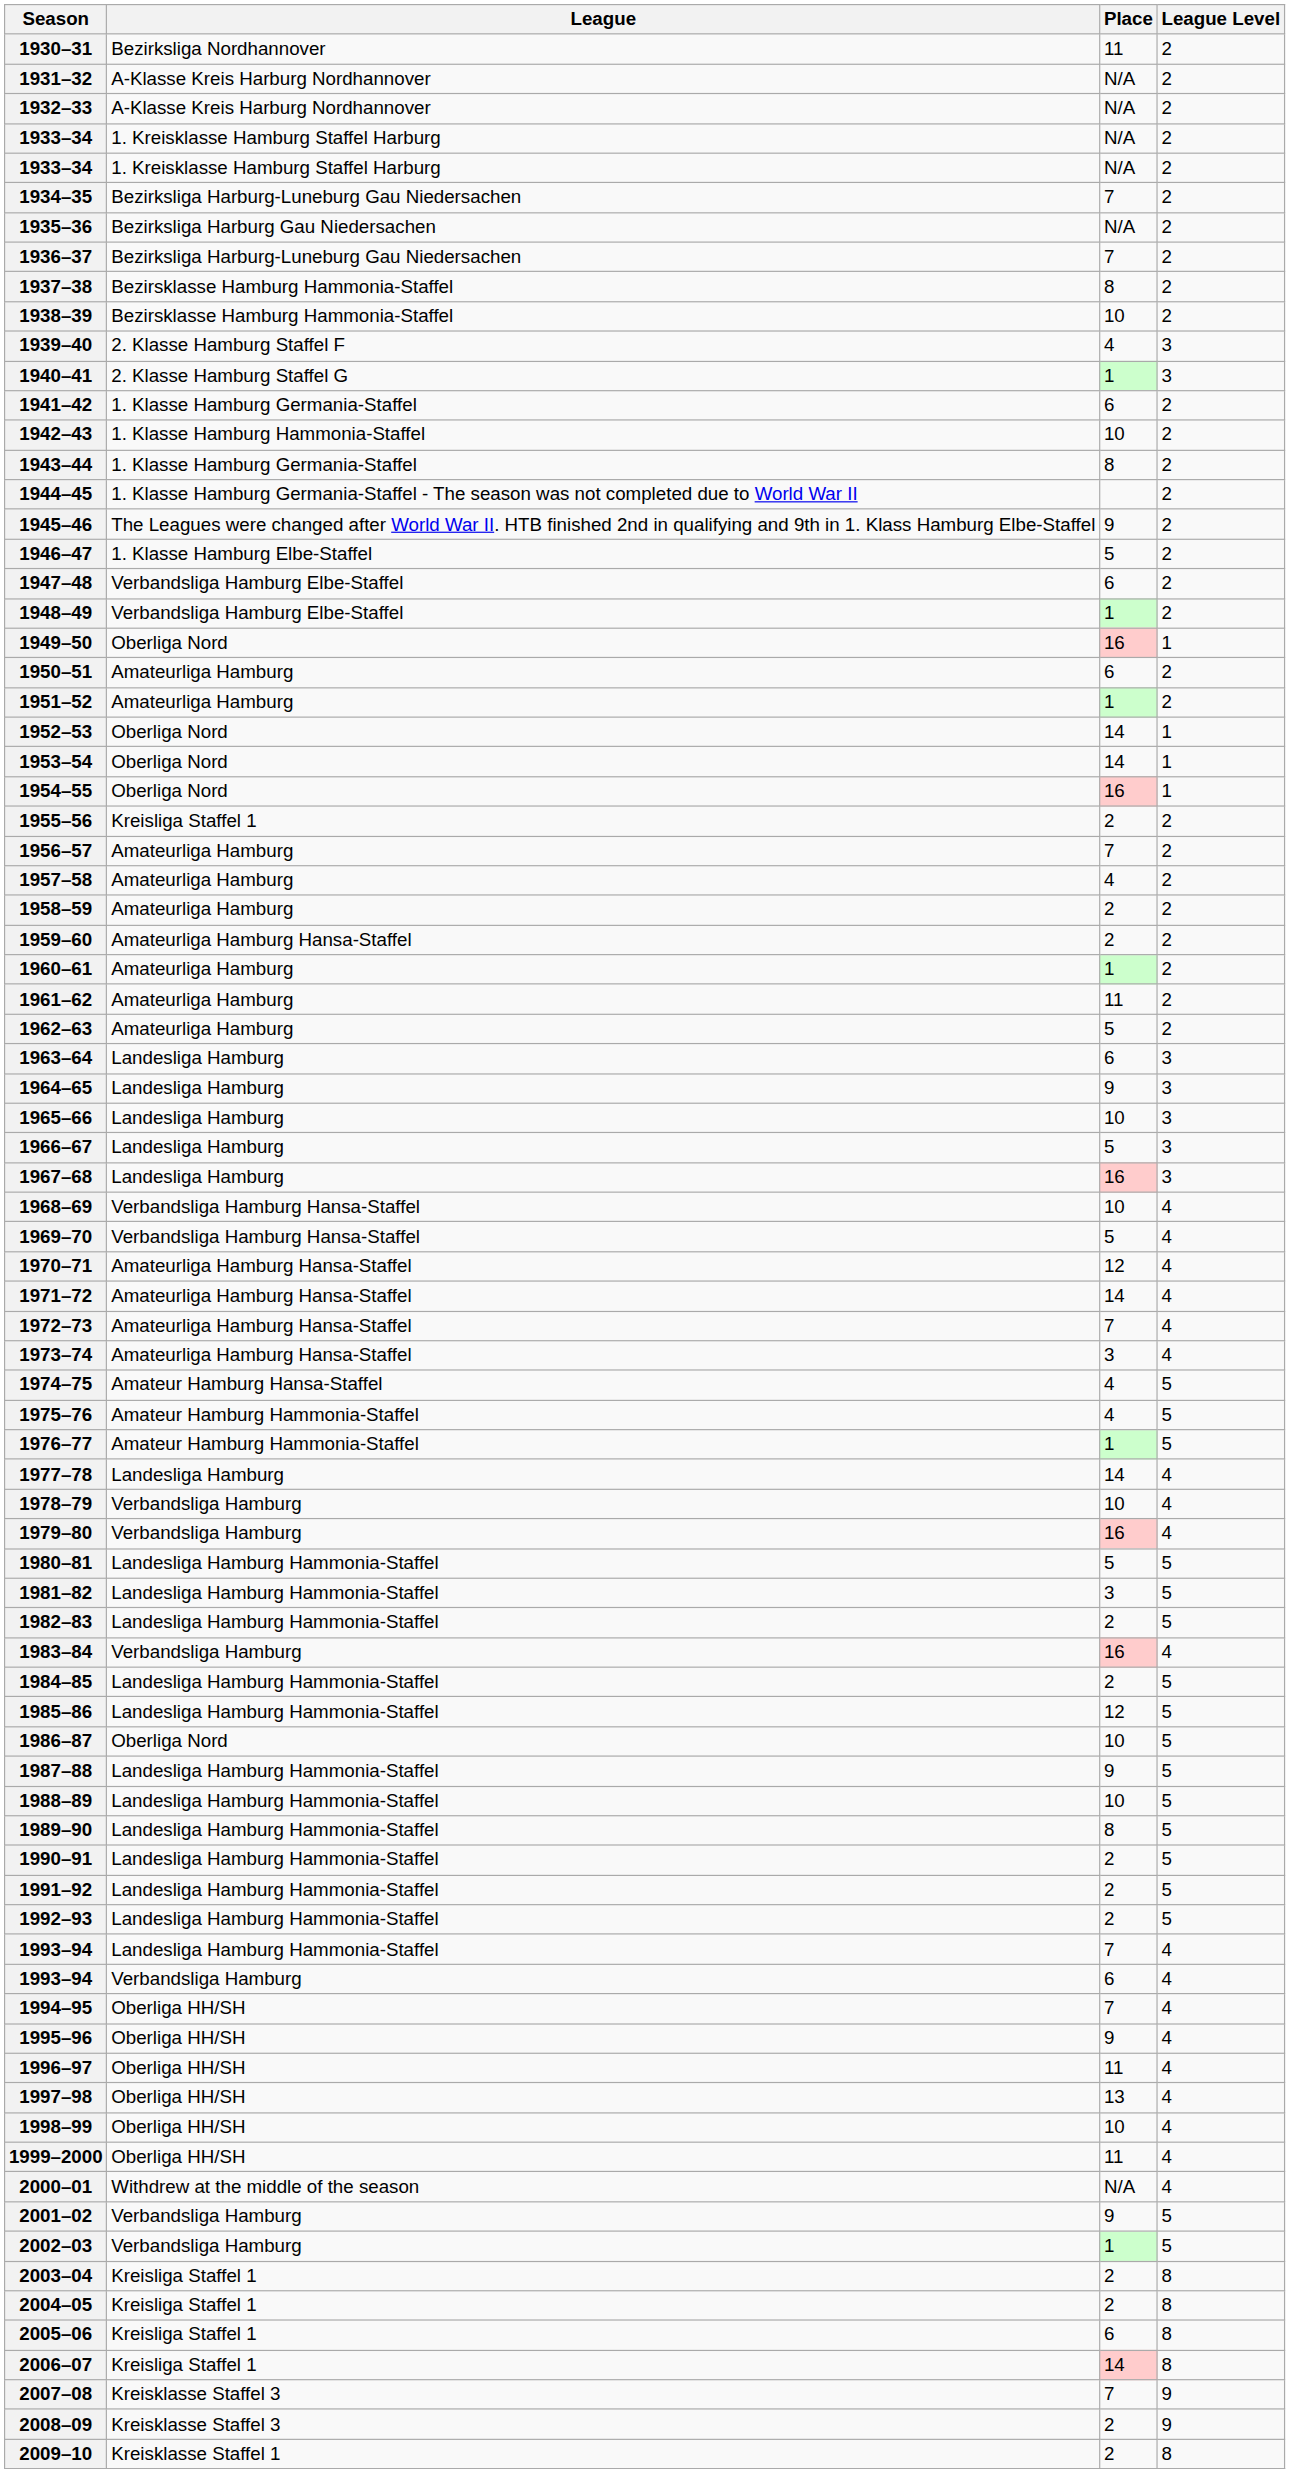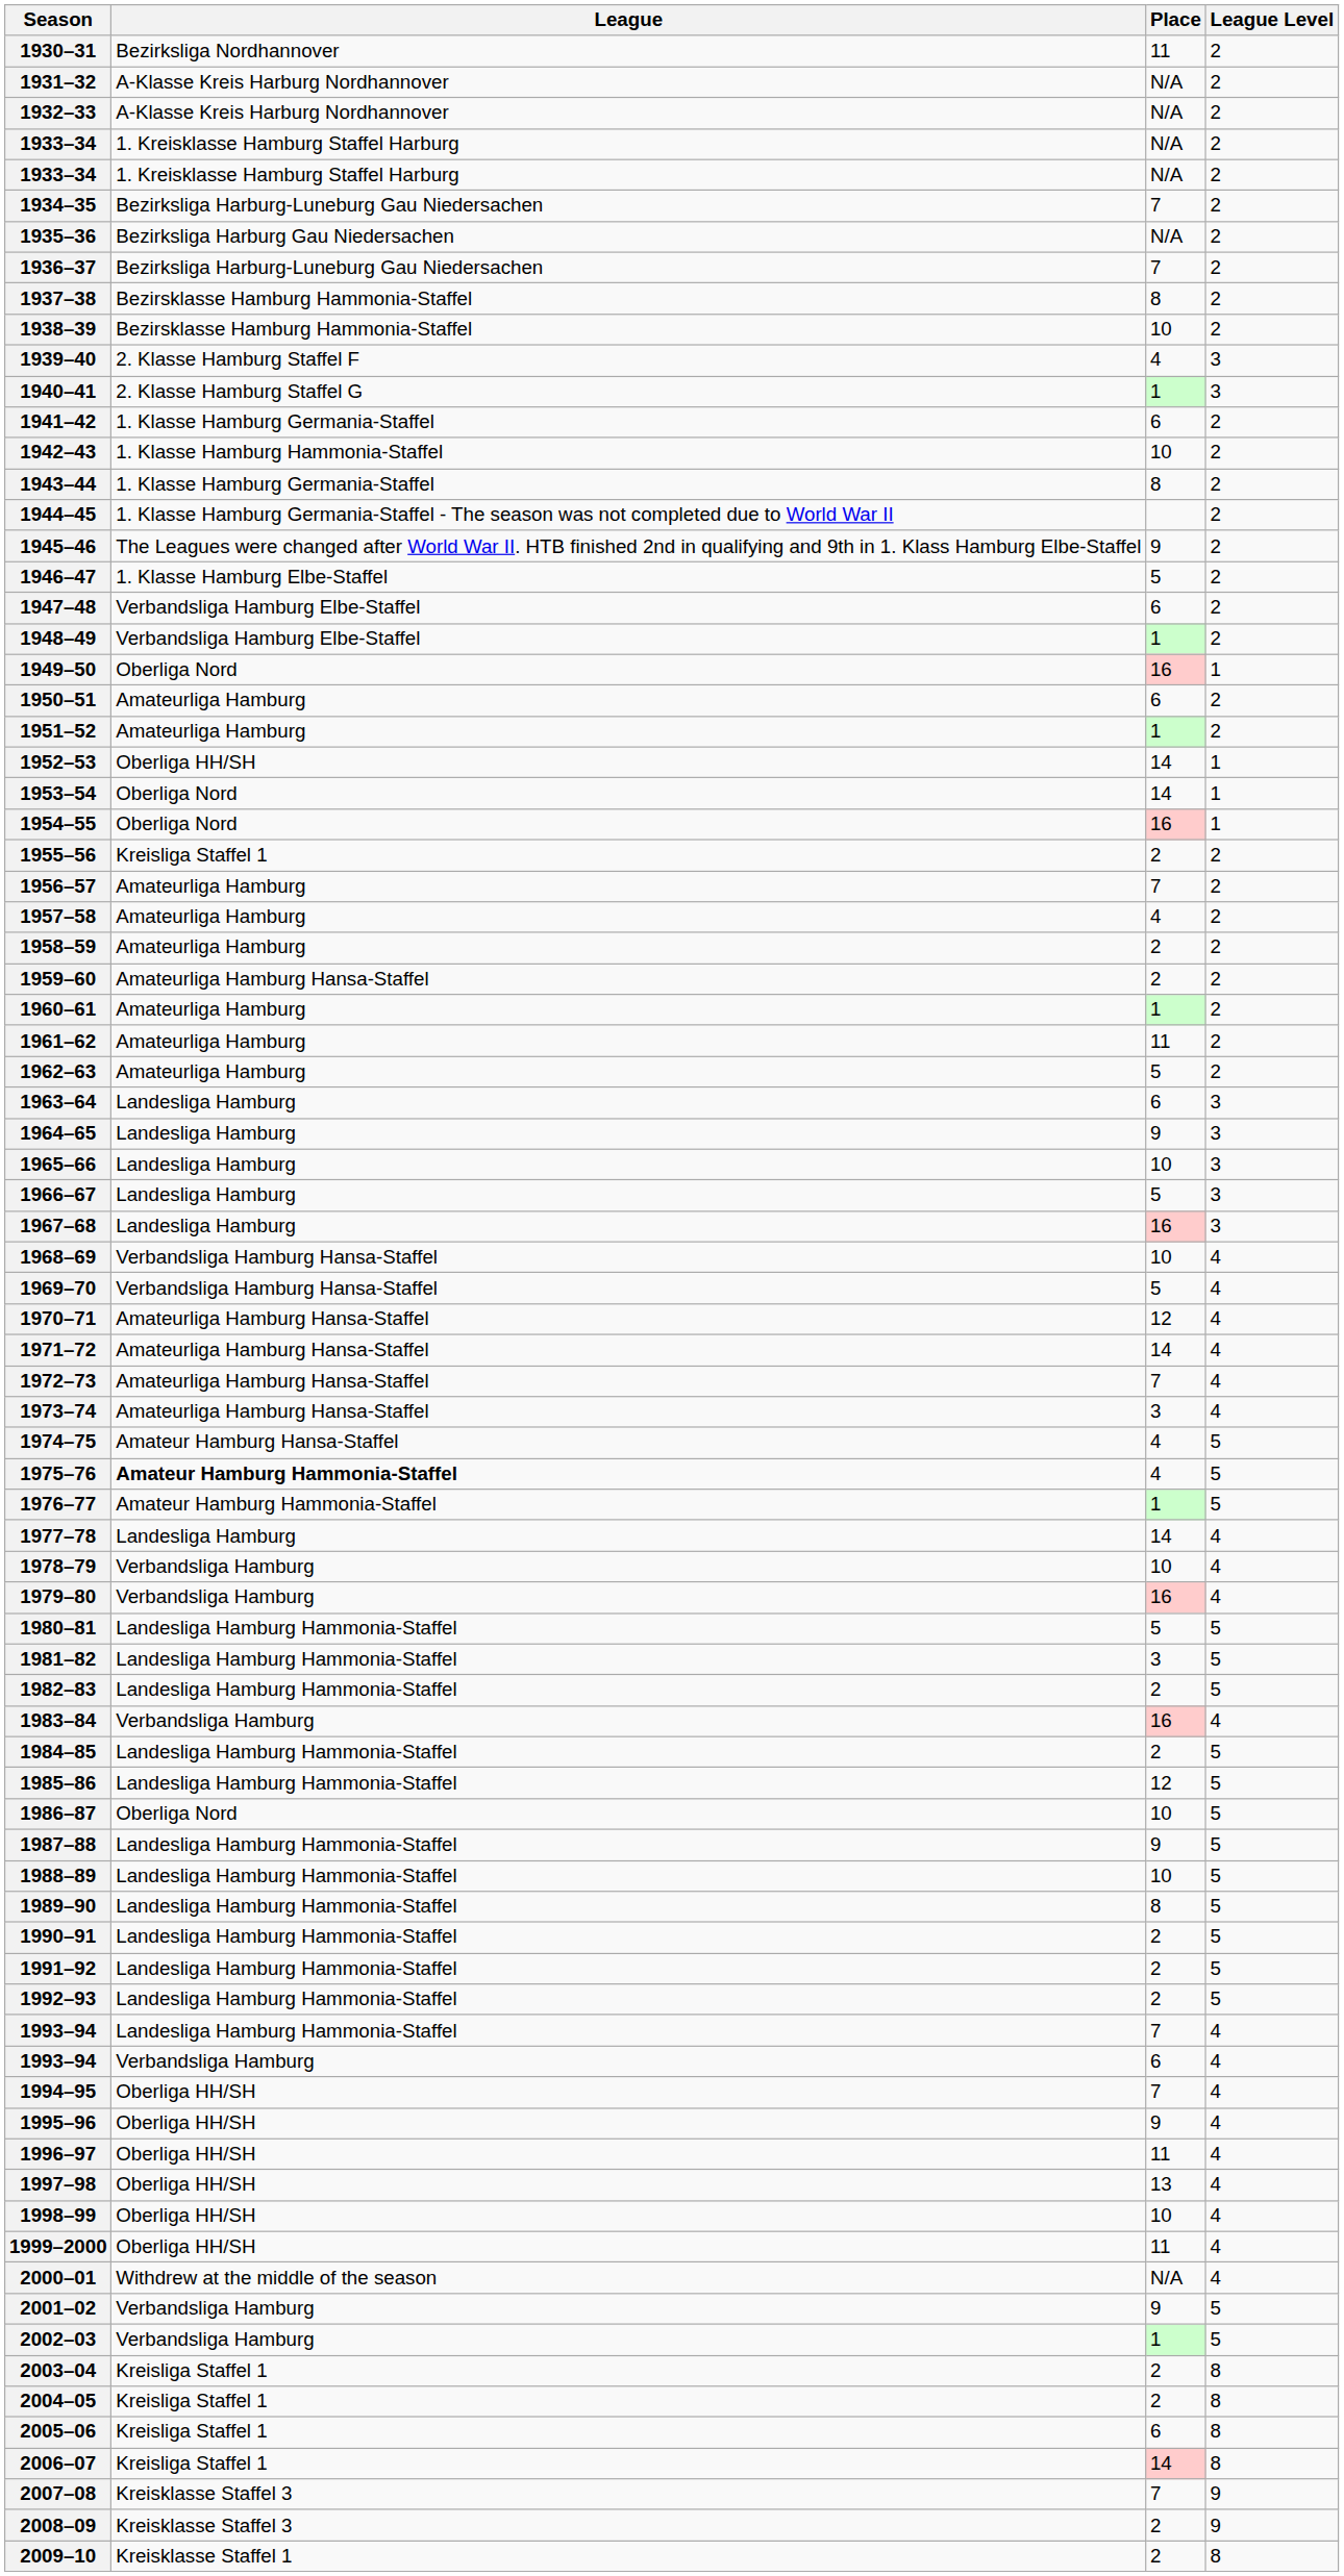1952–53 | League: Oberliga Nord -> Oberliga HH/SH
1975–76 | League: normal -> bold
